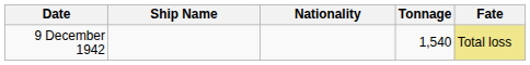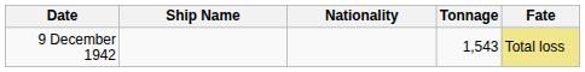9 December 1942 | Tonnage: 1,540 -> 1,543
